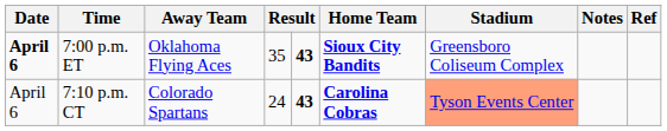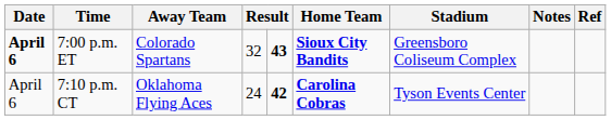7:00 p.m. ET | Away Team: Oklahoma Flying Aces -> Colorado Spartans
7:00 p.m. ET | column 4: 35 -> 32
7:10 p.m. CT | Away Team: Colorado Spartans -> Oklahoma Flying Aces
7:10 p.m. CT | column 5: 43 -> 42
7:10 p.m. CT | Stadium: lightsalmon background -> no background
